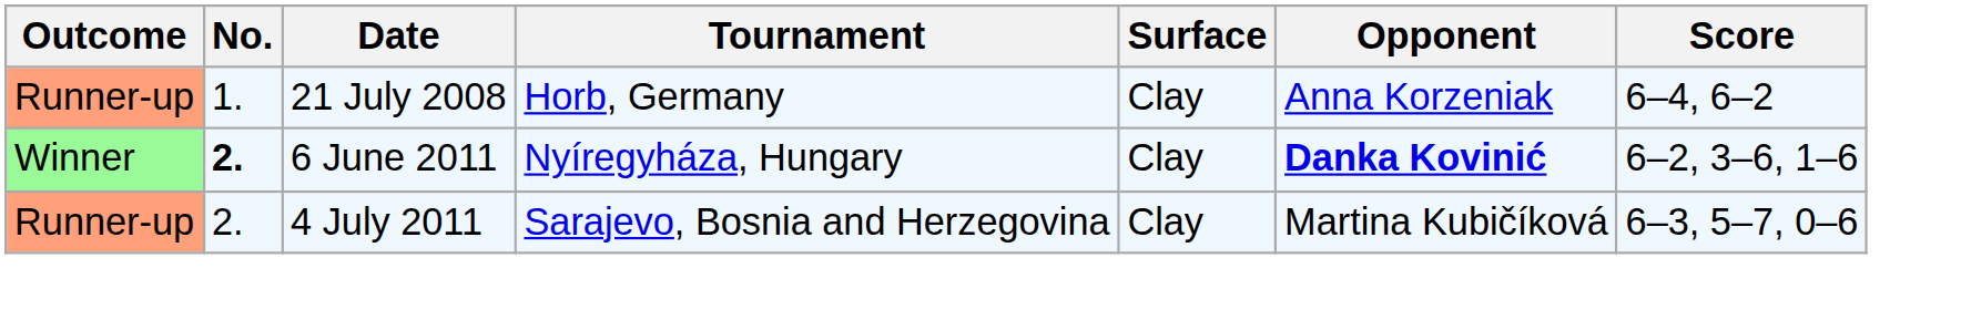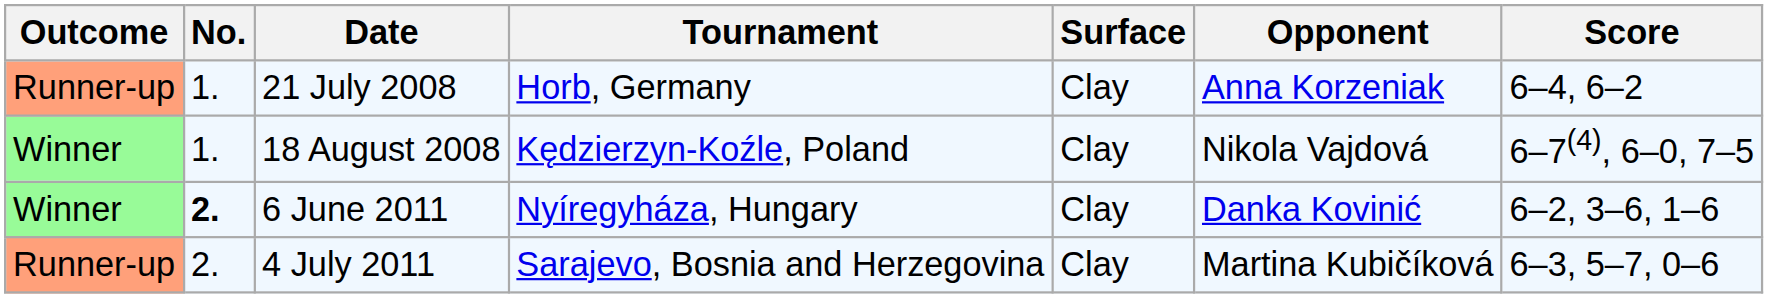+ row: Winner | 1. | 18 August 2008 | Kędzierzyn-Koźle, Poland | Clay | Nikola Vajdová | 6–7(4), 6–0, 7–5
6 June 2011 | Opponent: bold -> normal
